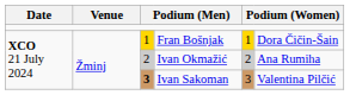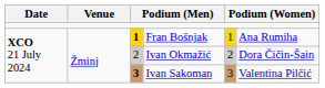Fran Bošnjak | column 3: normal -> bold
Fran Bošnjak | column 6: Dora Čičin-Šain -> Ana Rumiha
Ivan Okmažić | column 6: Ana Rumiha -> Dora Čičin-Šain
